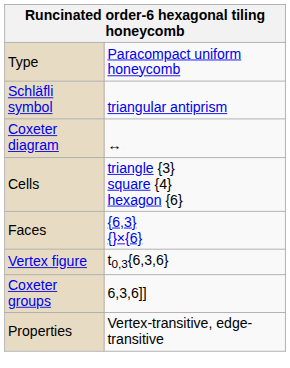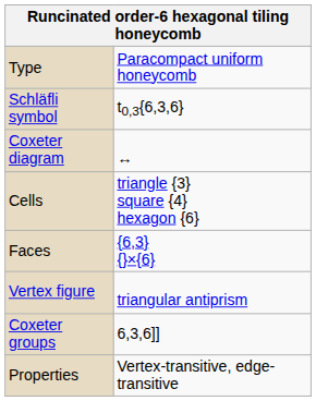Schläfli symbol | column 2: triangular antiprism -> t0,3{6,3,6}
Vertex figure | column 2: t0,3{6,3,6} -> triangular antiprism
